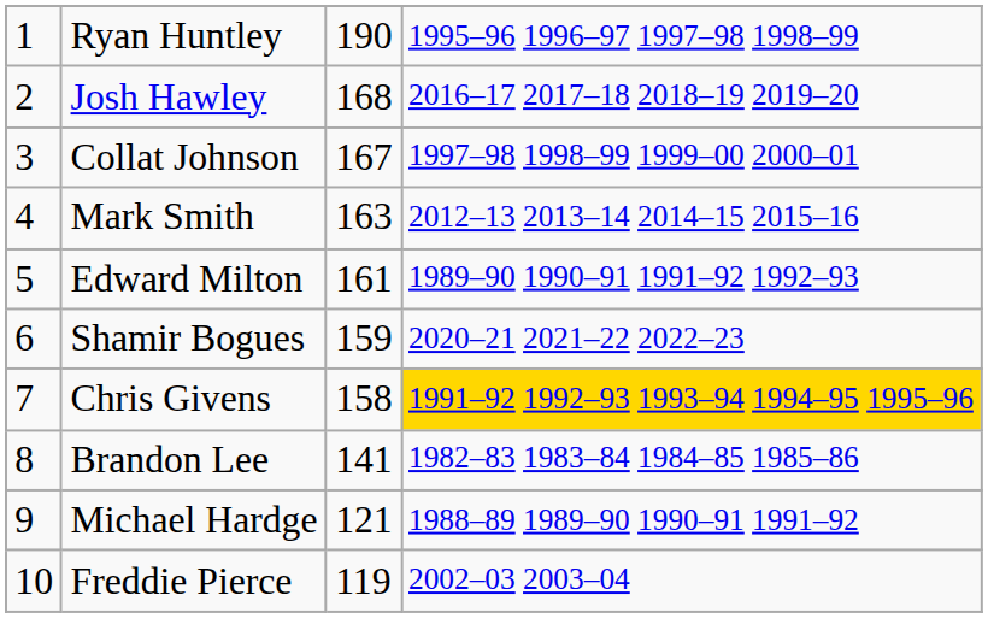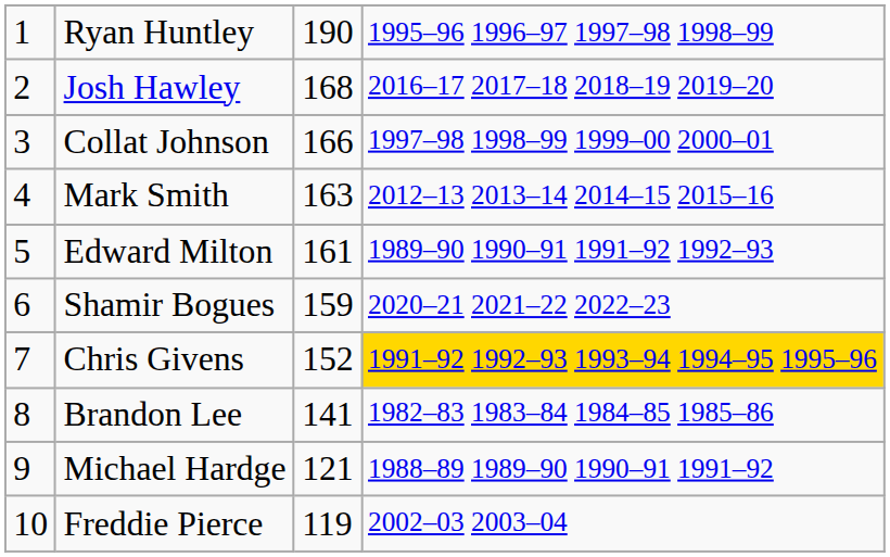Collat Johnson | column 3: 167 -> 166
Chris Givens | column 3: 158 -> 152
